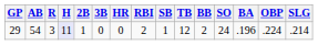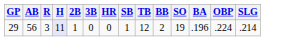- column: RBI | 2
29 | AB: 54 -> 56
29 | SO: 24 -> 19
